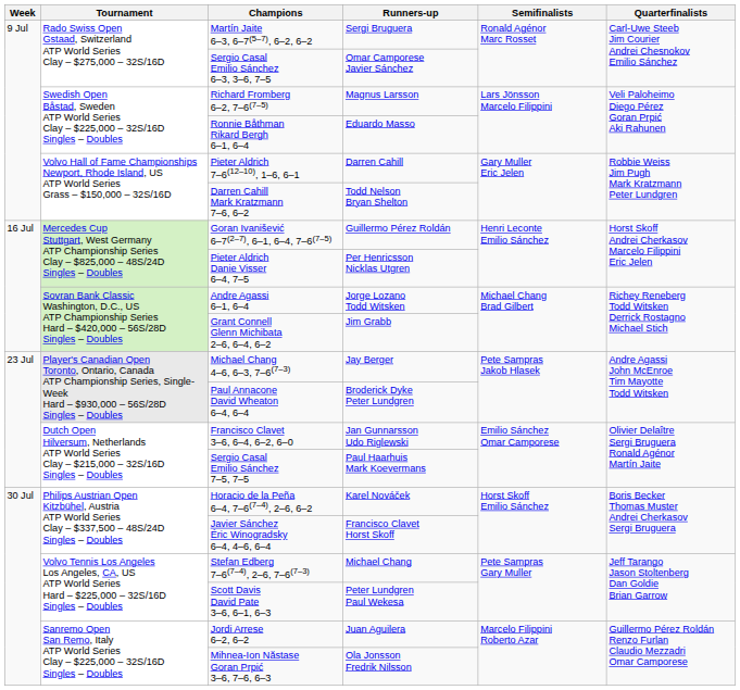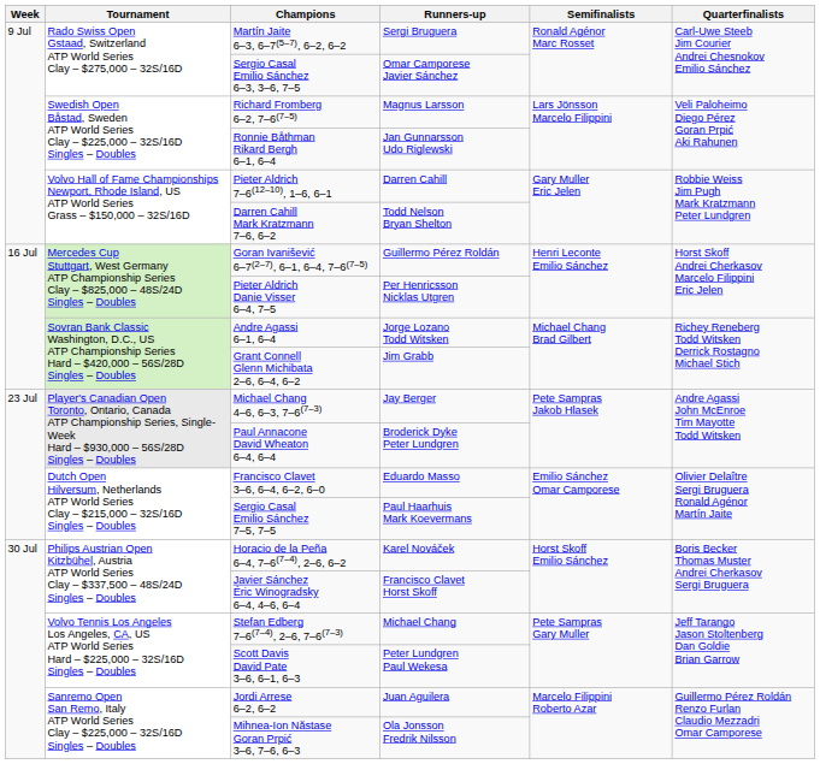Ronnie Båthman Rikard Bergh 6–1, 6–4 | Runners-up: Eduardo Masso -> Jan Gunnarsson Udo Riglewski
Francisco Clavet 3–6, 6–4, 6–2, 6–0 | Runners-up: Jan Gunnarsson Udo Riglewski -> Eduardo Masso
